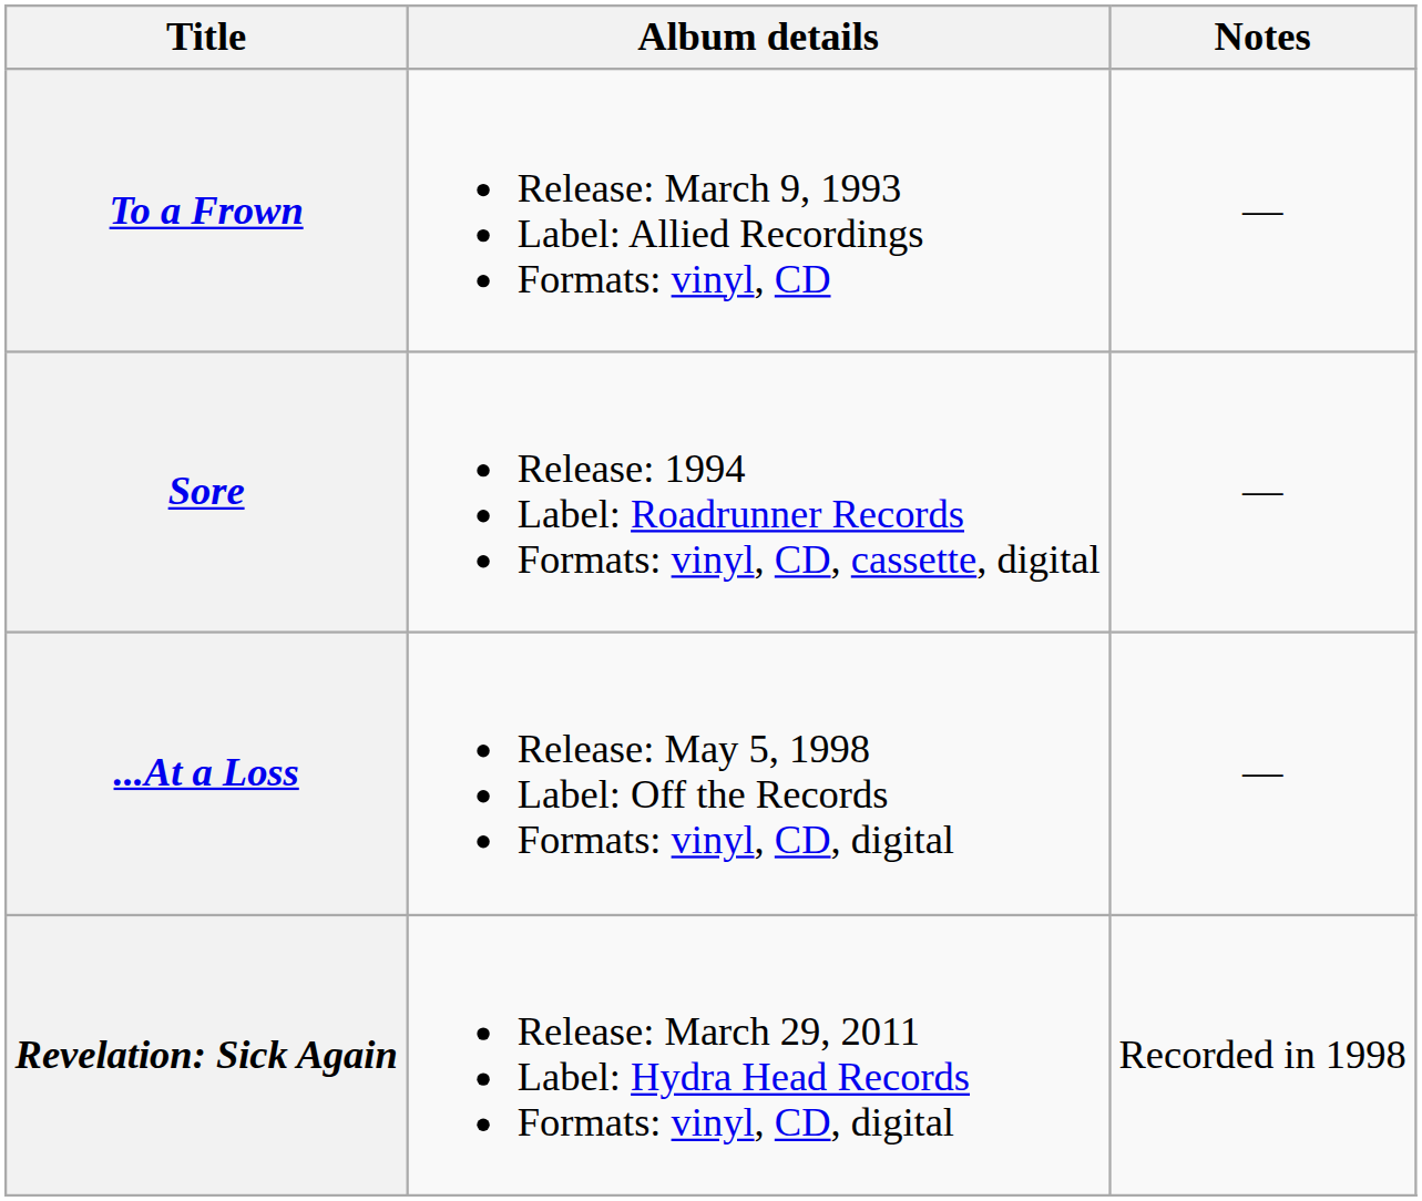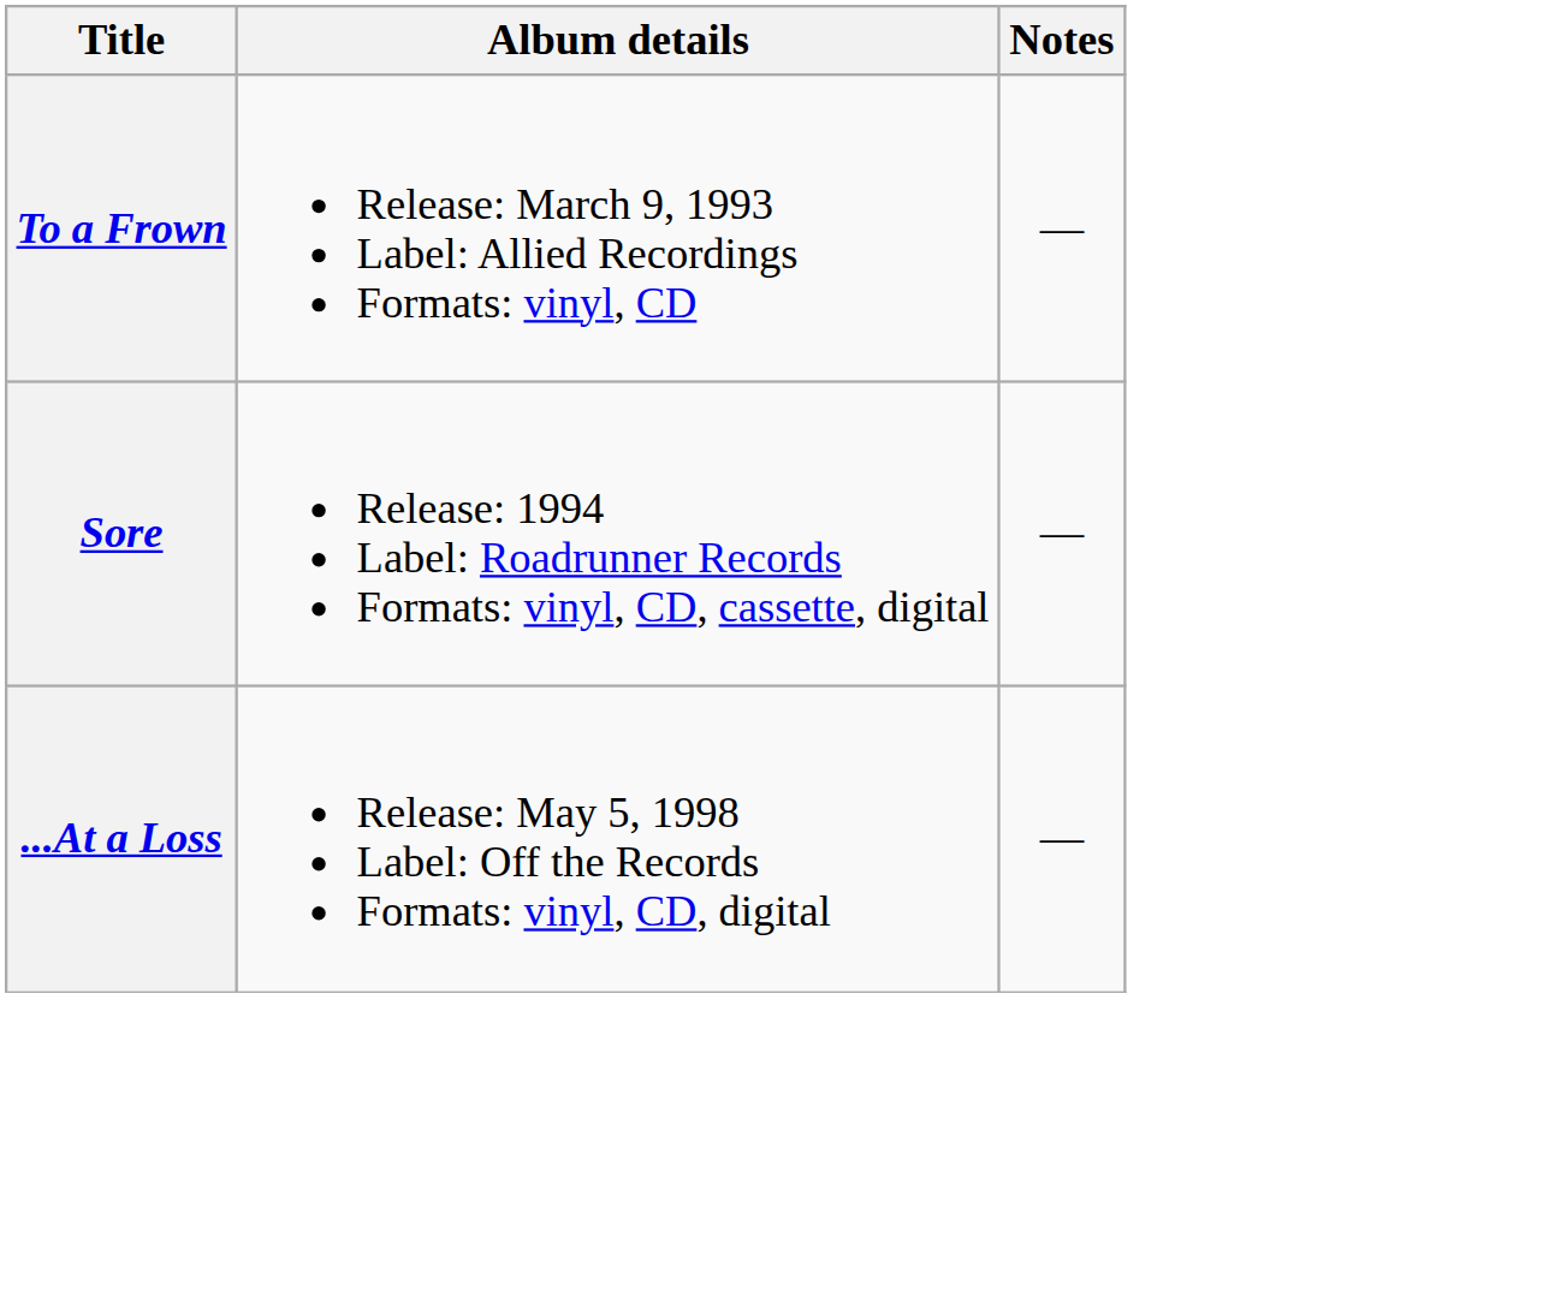- row: Revelation: Sick Again | Release: March 29, 2011 Label: Hydra Head Records Formats: vinyl, CD, digital | Recorded in 1998
